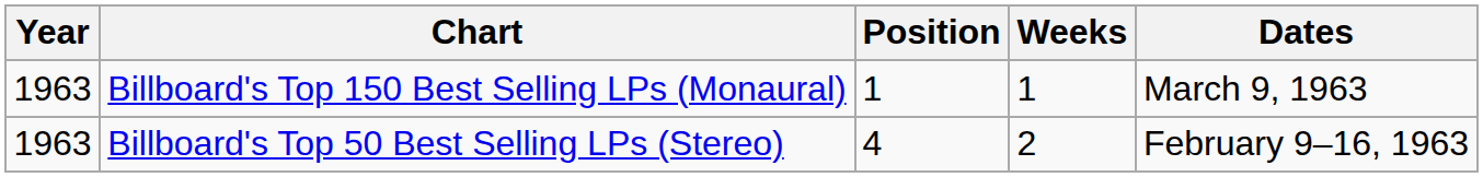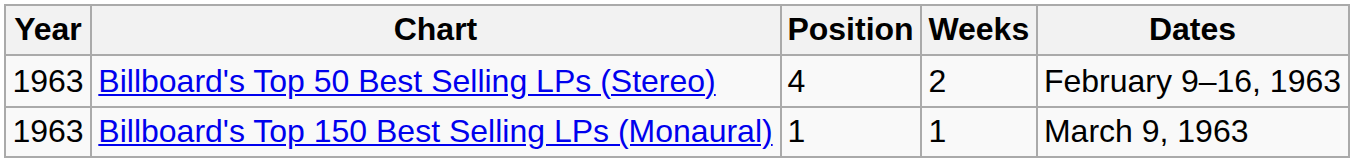rows swapped: Billboard's Top 150 Best Selling LPs (Monaural) <-> Billboard's Top 50 Best Selling LPs (Stereo)
